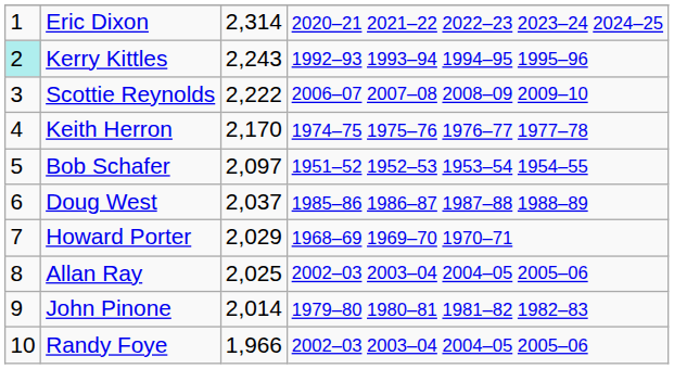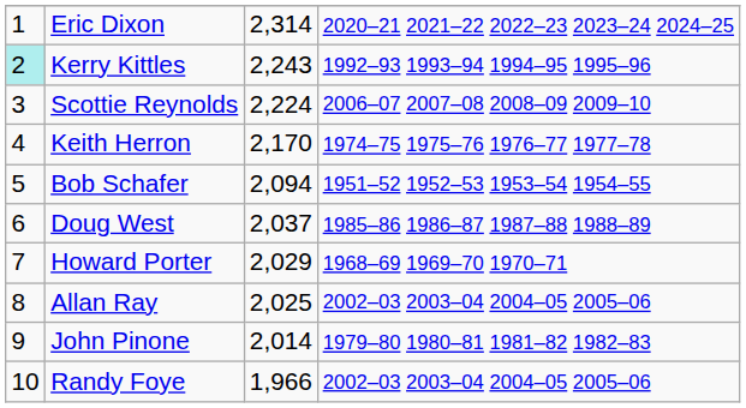Scottie Reynolds | column 3: 2,222 -> 2,224
Bob Schafer | column 3: 2,097 -> 2,094
